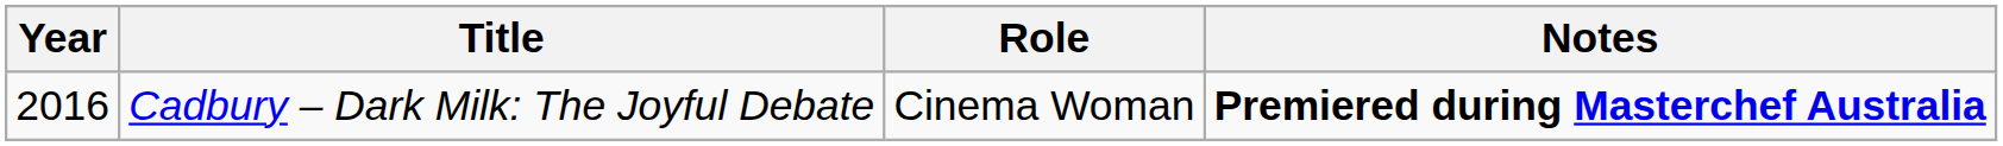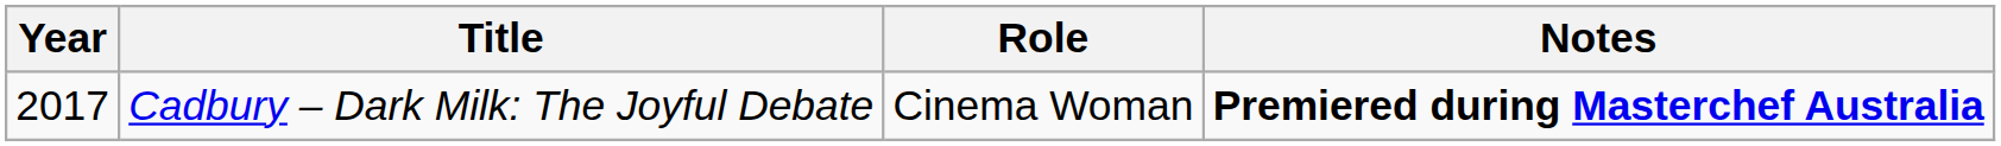Cadbury – Dark Milk: The Joyful Debate | Year: 2016 -> 2017
